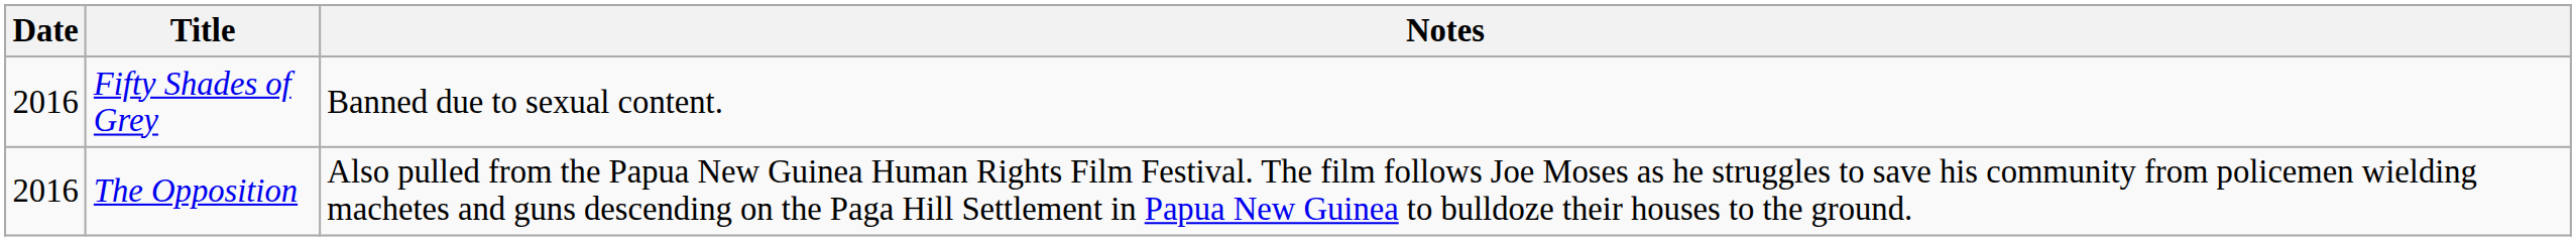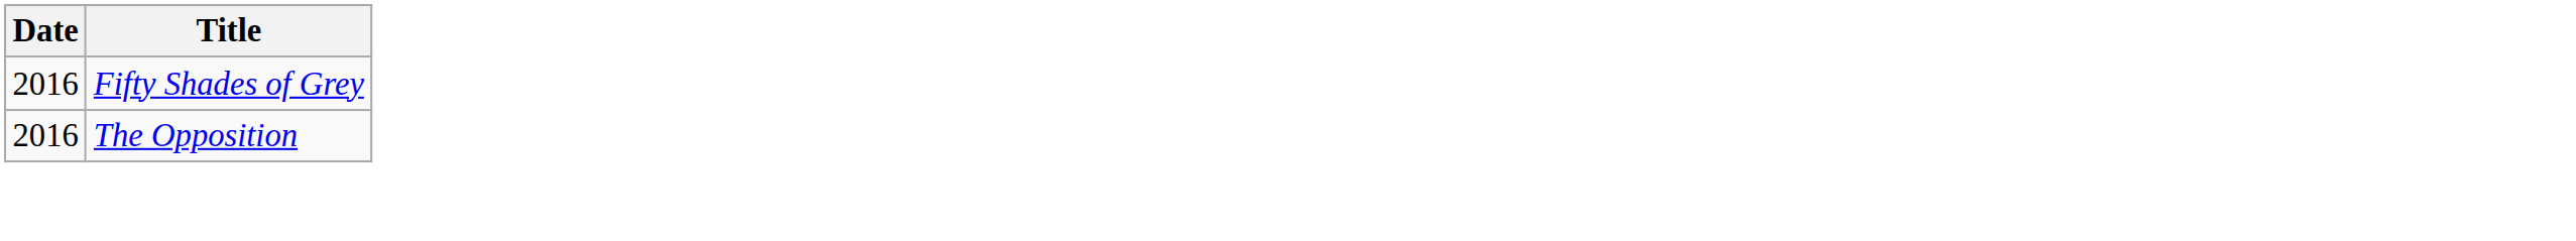- column: Notes | Banned due to sexual content. | Also pulled from the Papua New Guinea Human Rights Film Festival. The film follows Joe Moses as he struggles to save his community from policemen wielding machetes and guns descending on the Paga Hill Settlement in Papua New Guinea to bulldoze their houses to the ground.
